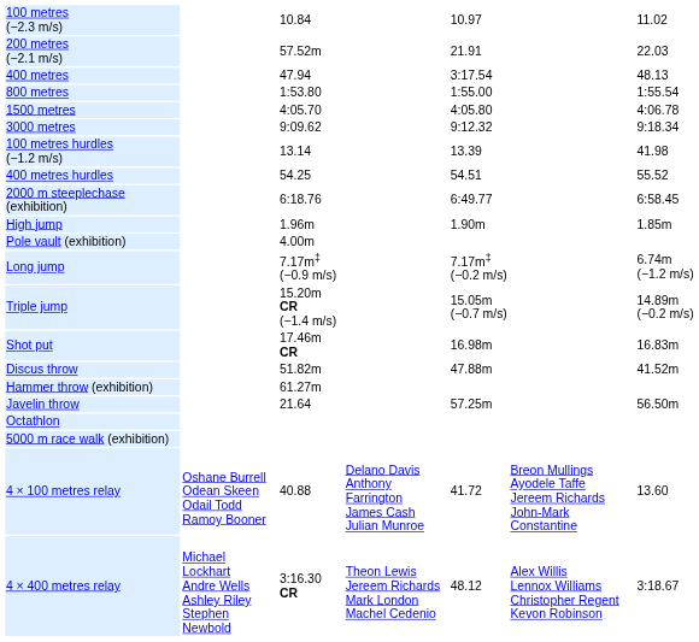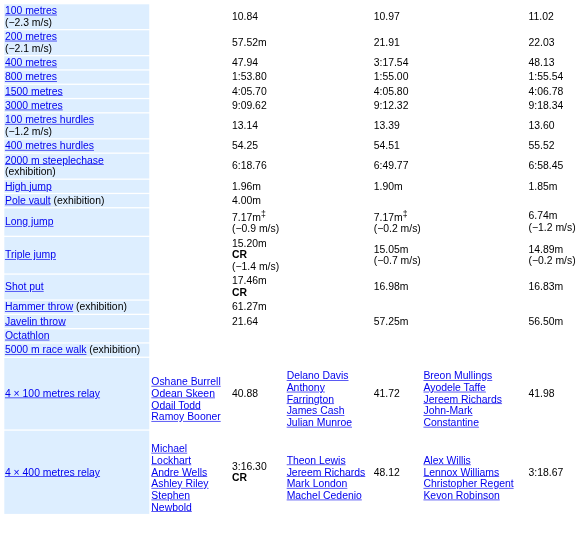100 metres hurdles (−1.2 m/s) | column 7: 41.98 -> 13.60
- row: Discus throw | 51.82m | 47.88m | 41.52m
4 × 100 metres relay | column 7: 13.60 -> 41.98
